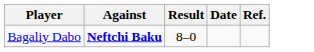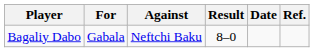+ column: For | Gabala
Bagaliy Dabo | Against: bold -> normal
